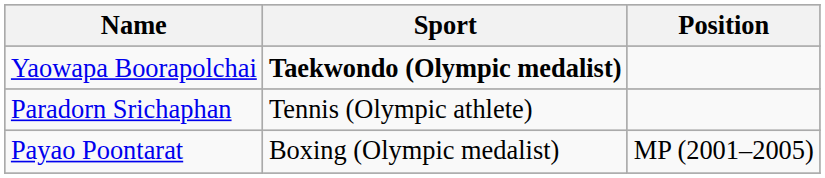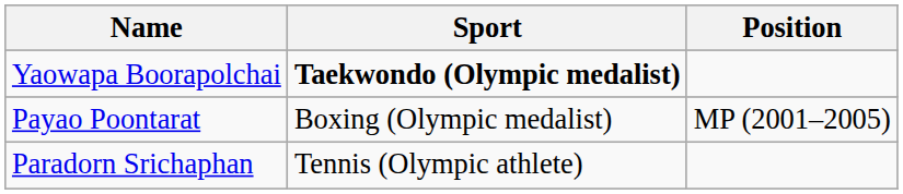rows swapped: Payao Poontarat <-> Paradorn Srichaphan
